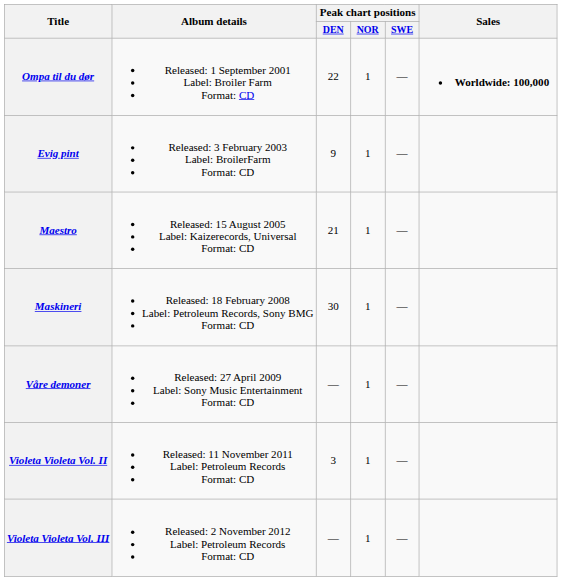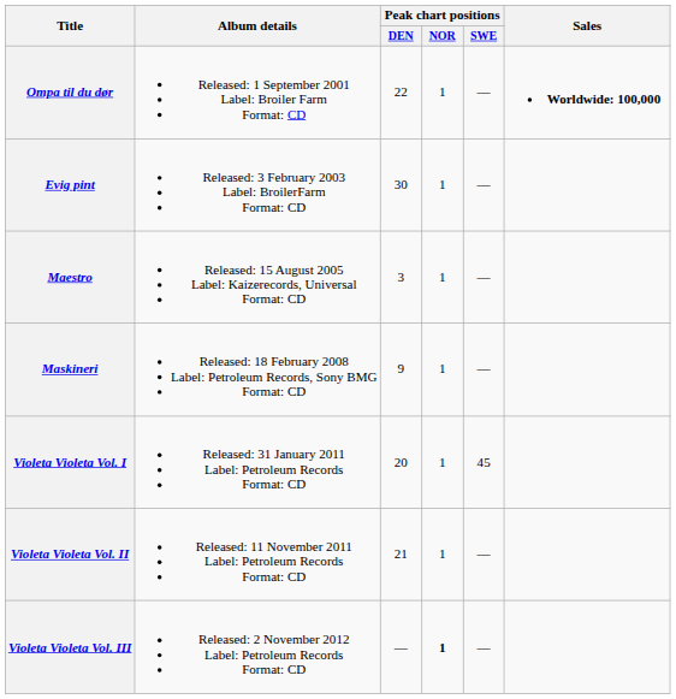Evig pint | Peak chart positions / DEN: 9 -> 30
Maestro | Peak chart positions / DEN: 21 -> 3
Maskineri | Peak chart positions / DEN: 30 -> 9
- row: Våre demoner | Released: 27 April 2009 Label: Sony Music Entertainment Format: CD | — | 1 | —
+ row: Violeta Violeta Vol. I | Released: 31 January 2011 Label: Petroleum Records Format: CD | 20 | 1 | 45
Violeta Violeta Vol. II | Peak chart positions / DEN: 3 -> 21
Violeta Violeta Vol. III | Peak chart positions / NOR: normal -> bold
